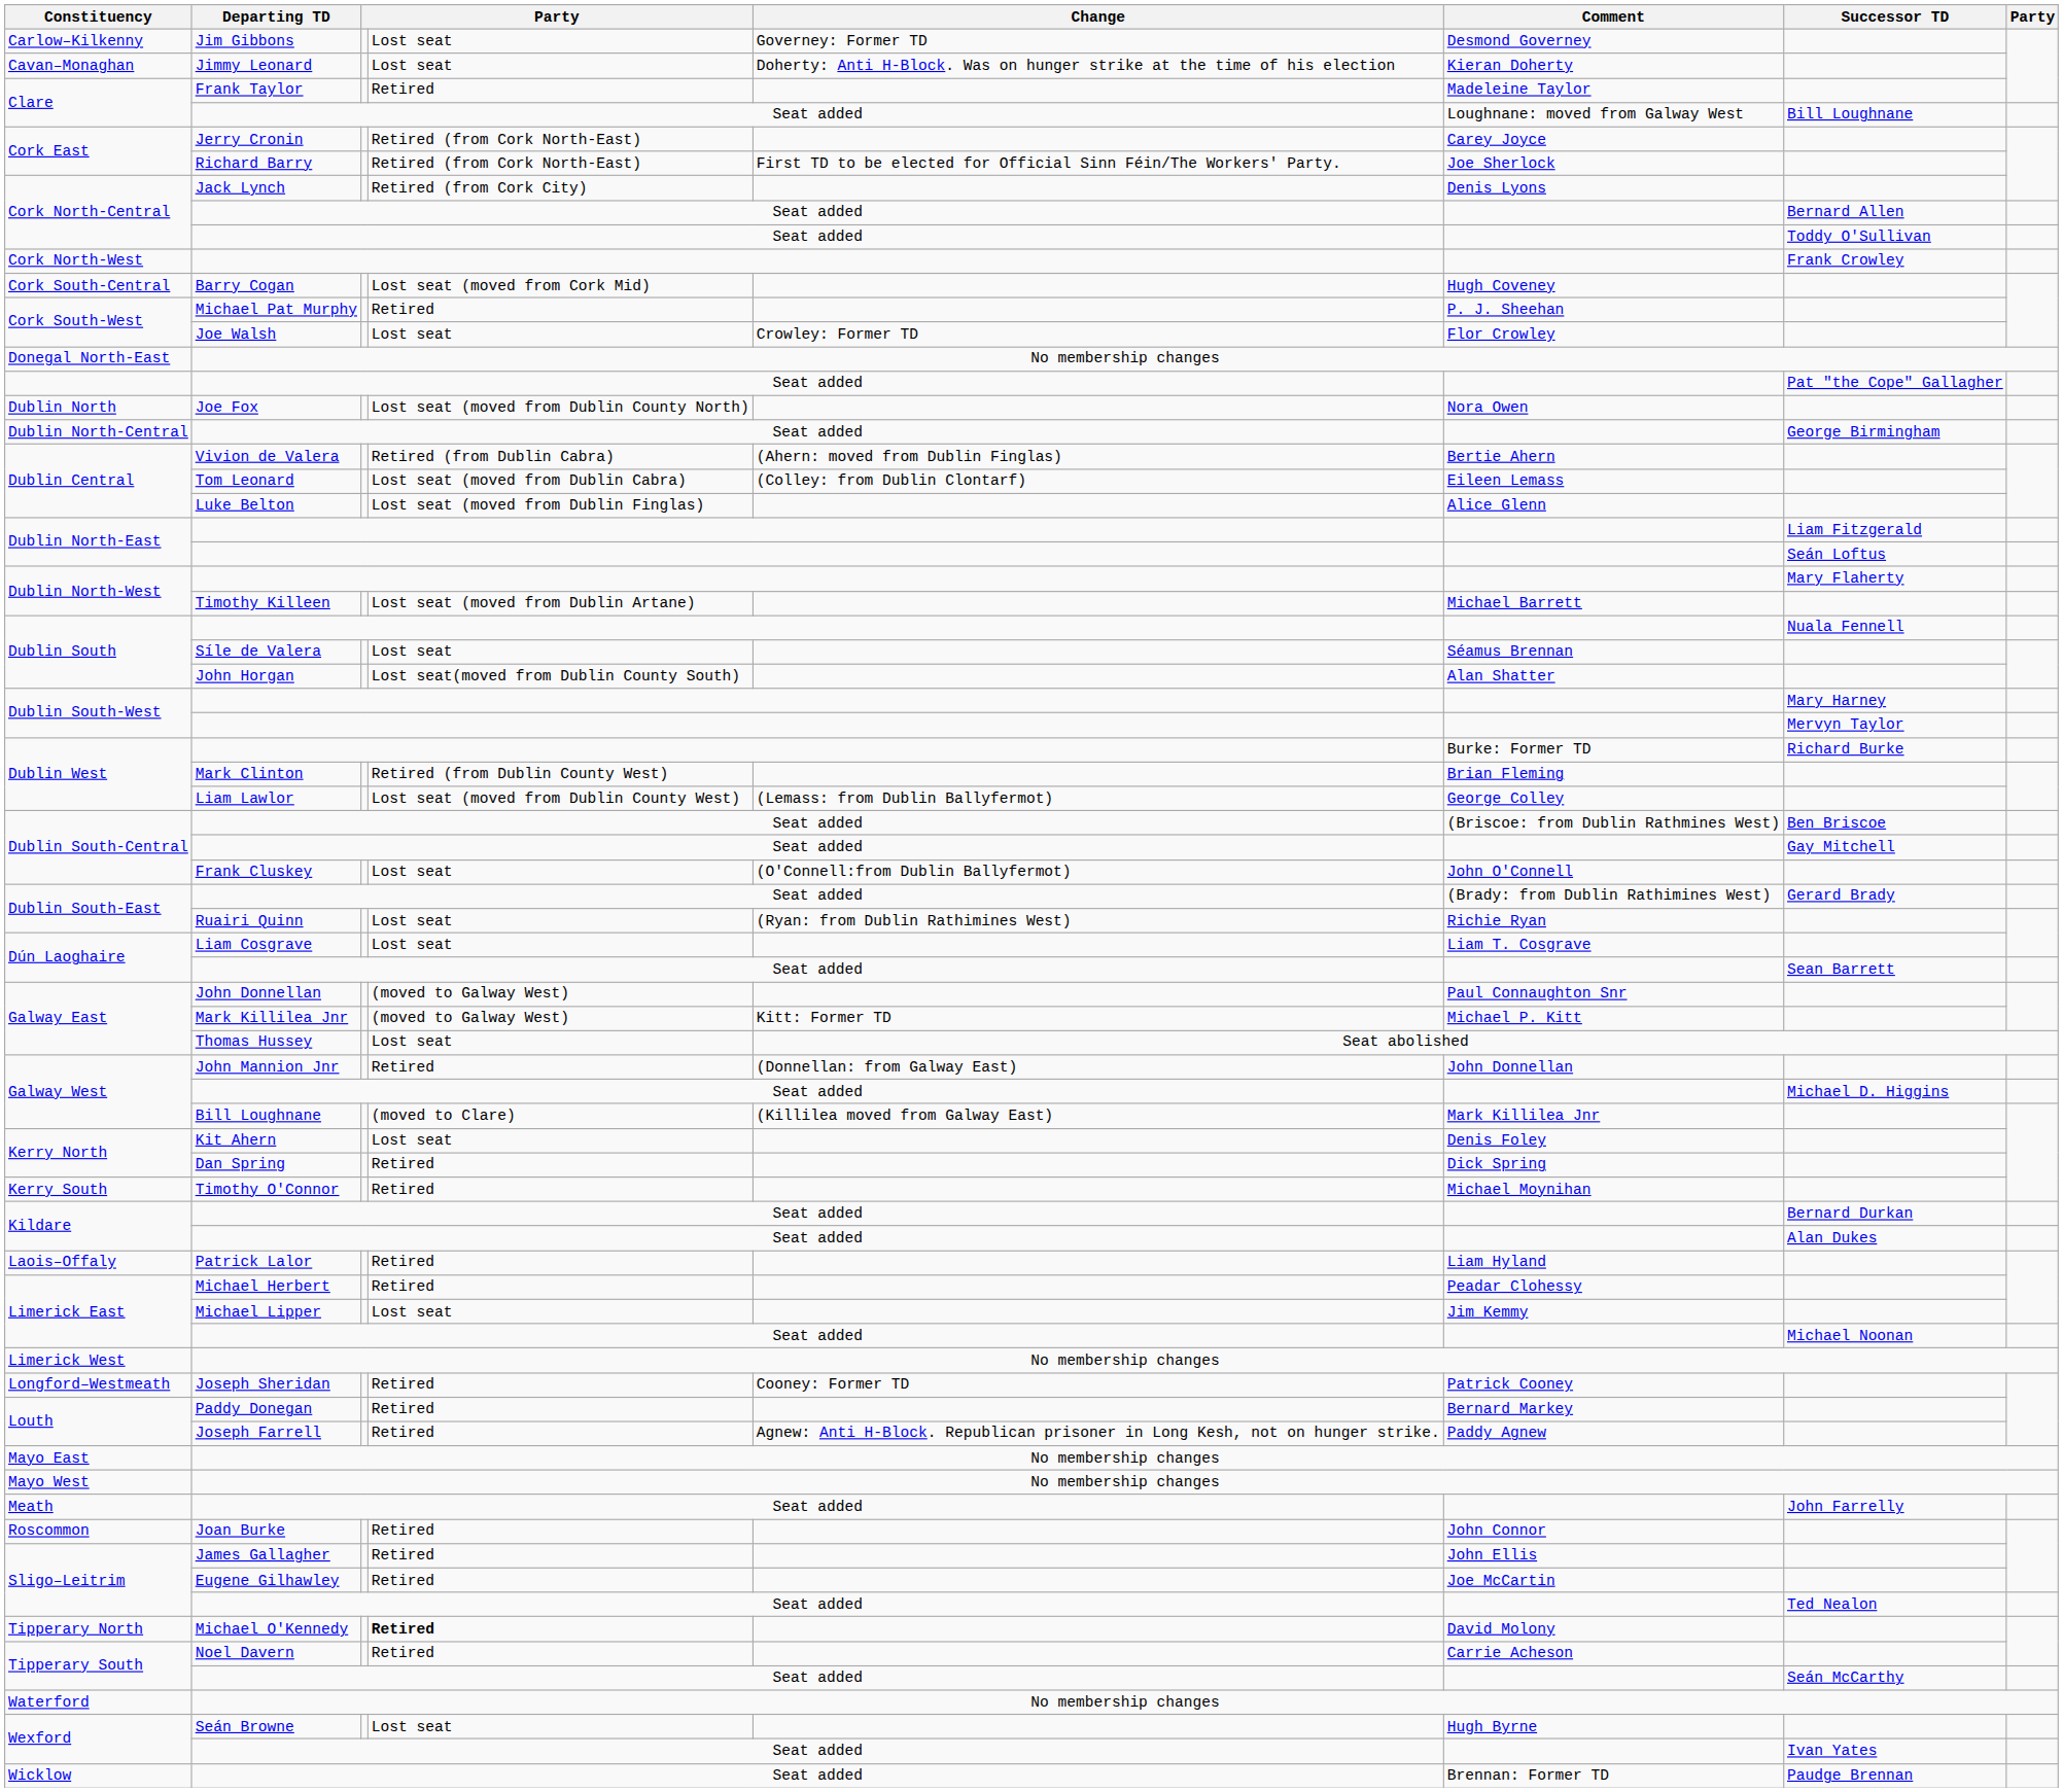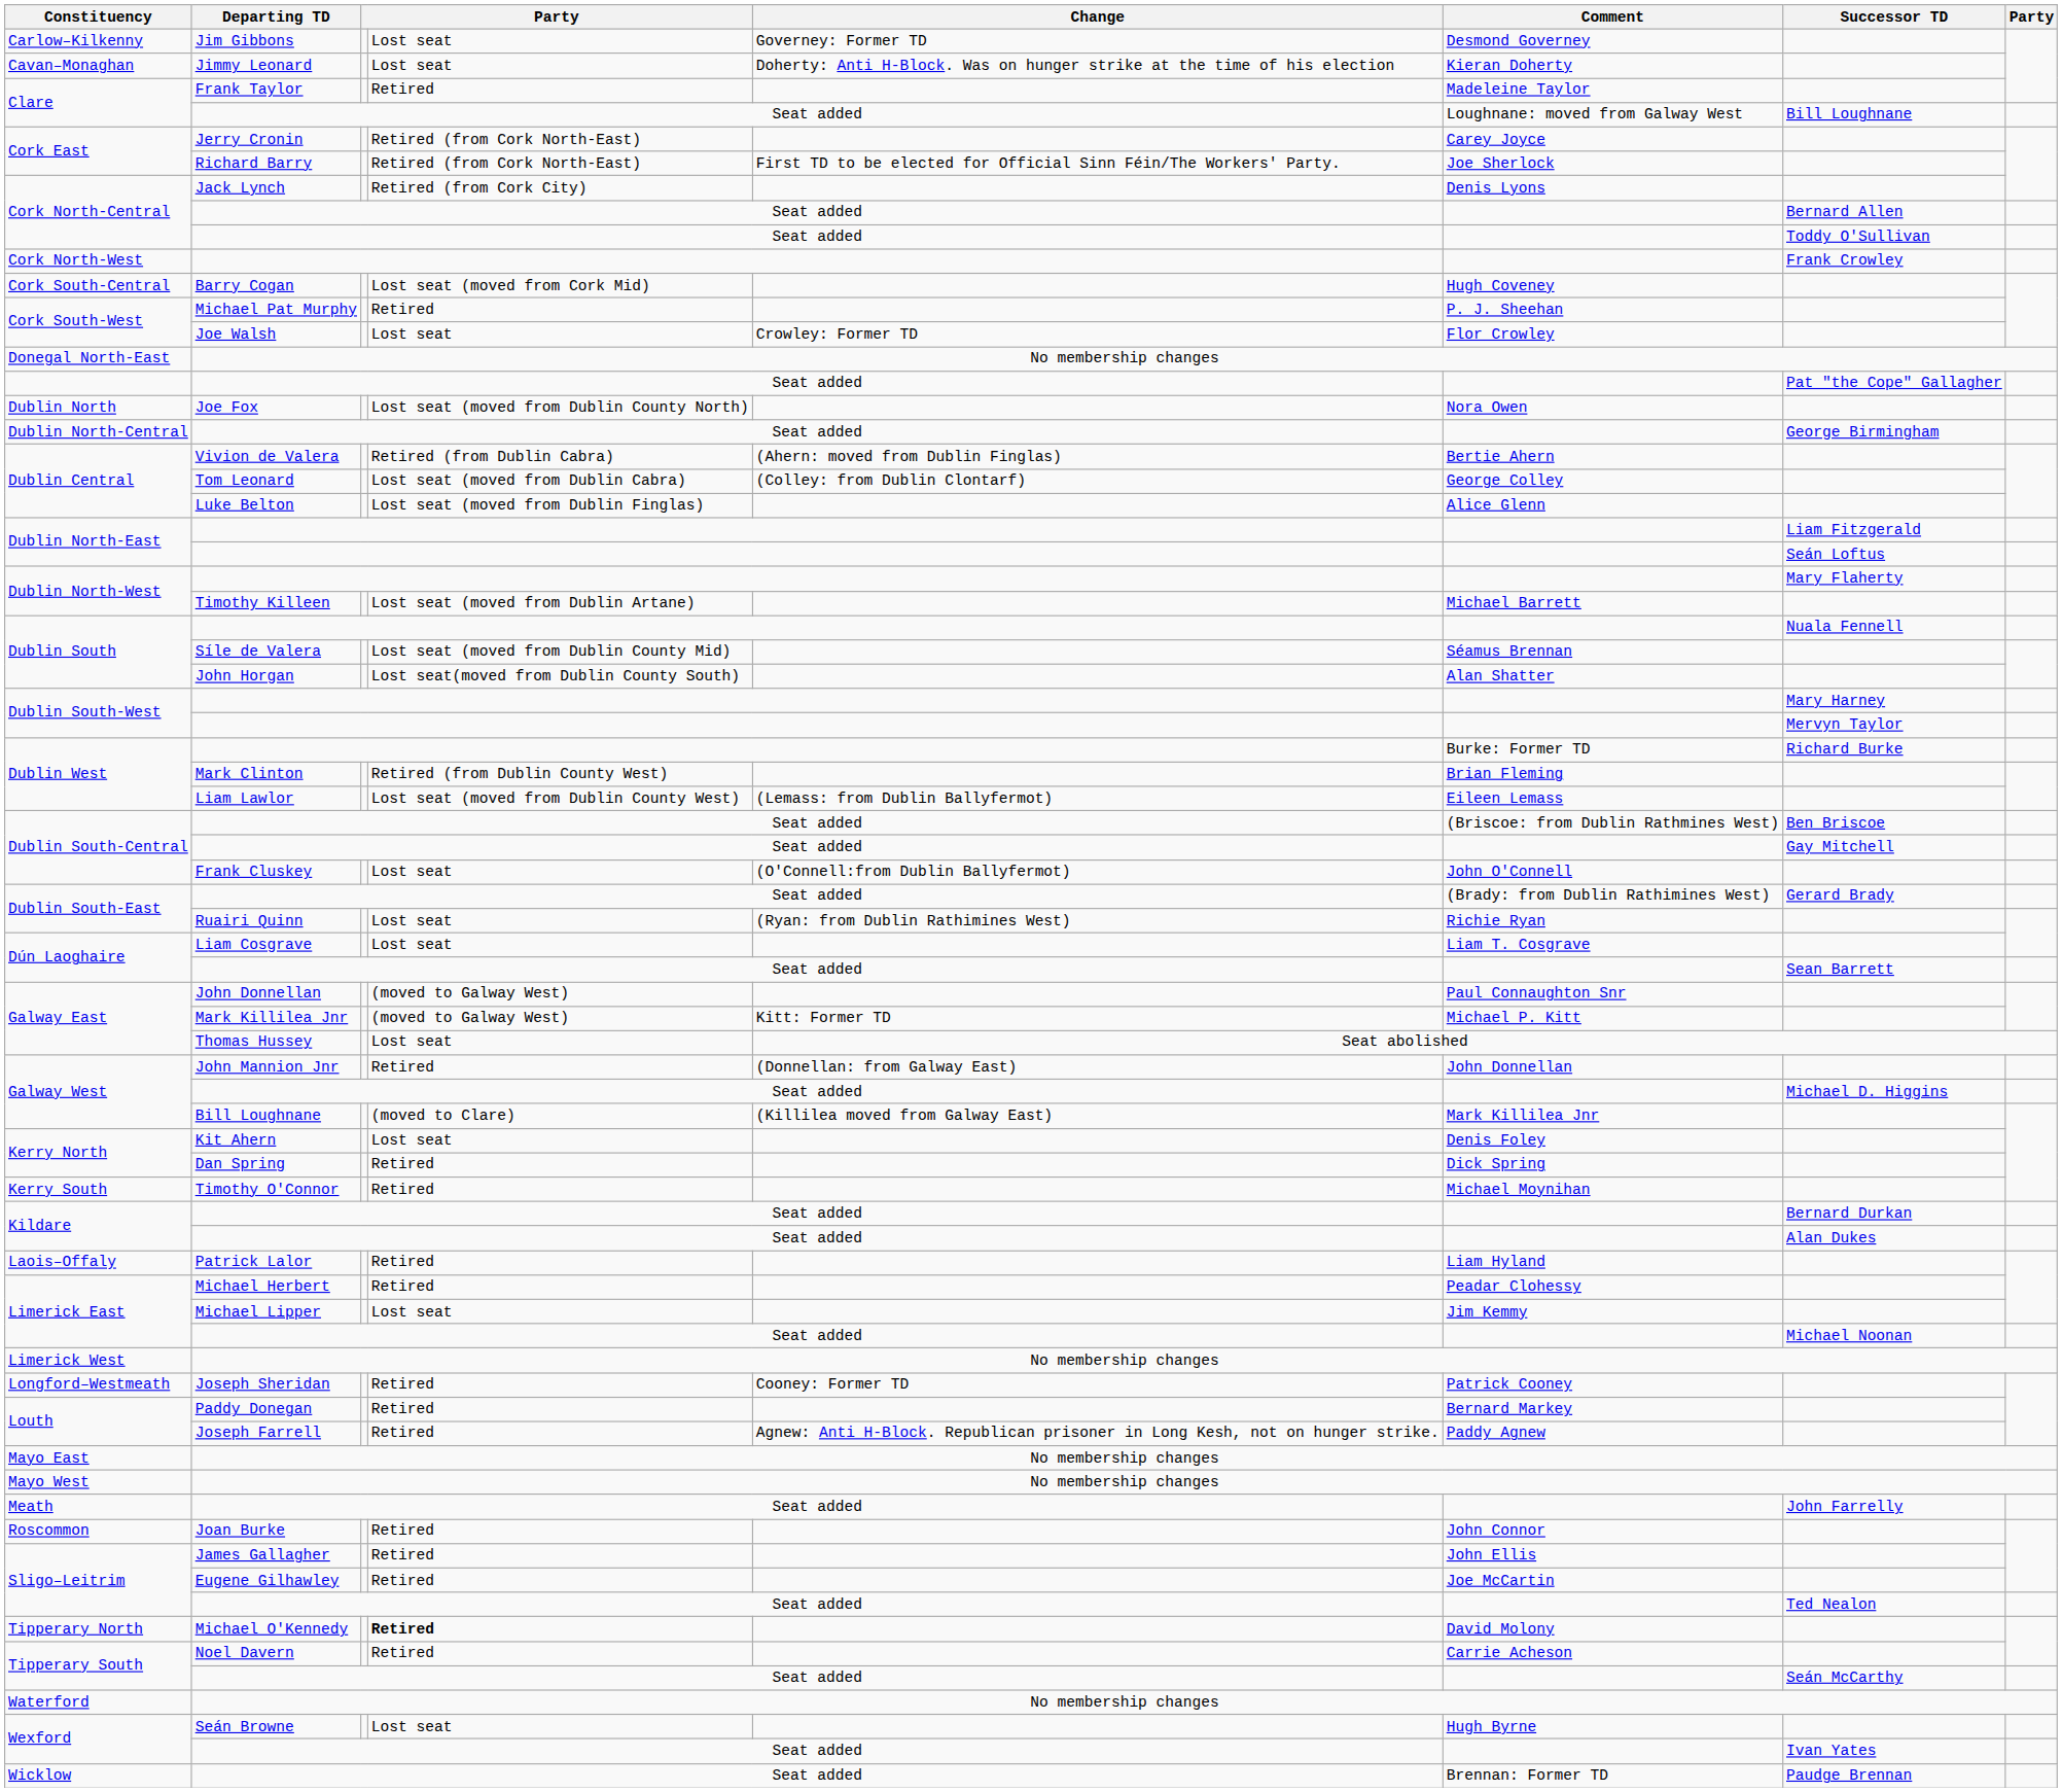Tom Leonard | Comment: Eileen Lemass -> George Colley
Síle de Valera | column 4: Lost seat -> Lost seat (moved from Dublin County Mid)
Liam Lawlor | Comment: George Colley -> Eileen Lemass
